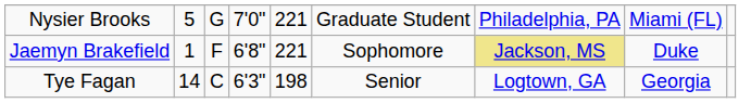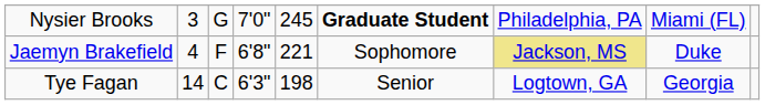Nysier Brooks | column 2: 5 -> 3
Nysier Brooks | column 5: 221 -> 245
Nysier Brooks | column 6: normal -> bold
Jaemyn Brakefield | column 2: 1 -> 4
